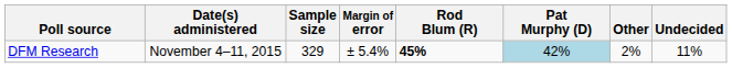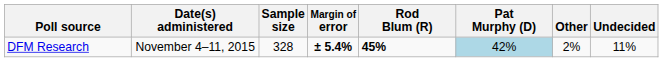DFM Research | Sample size: 329 -> 328
DFM Research | Margin of error: normal -> bold
